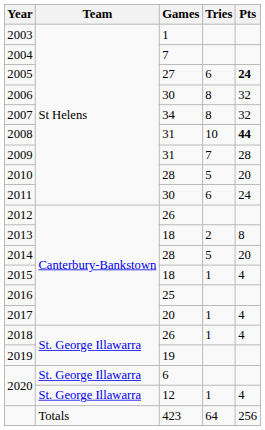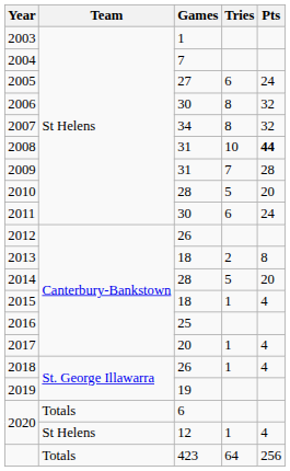2005 | Pts: bold -> normal
2020 / 6 | Team: St. George Illawarra -> Totals
2020 / 12 | Team: St. George Illawarra -> St Helens
